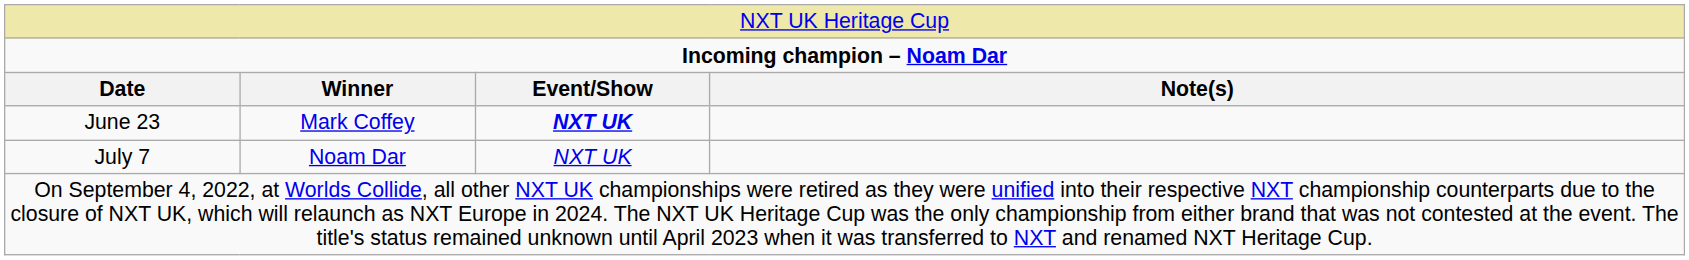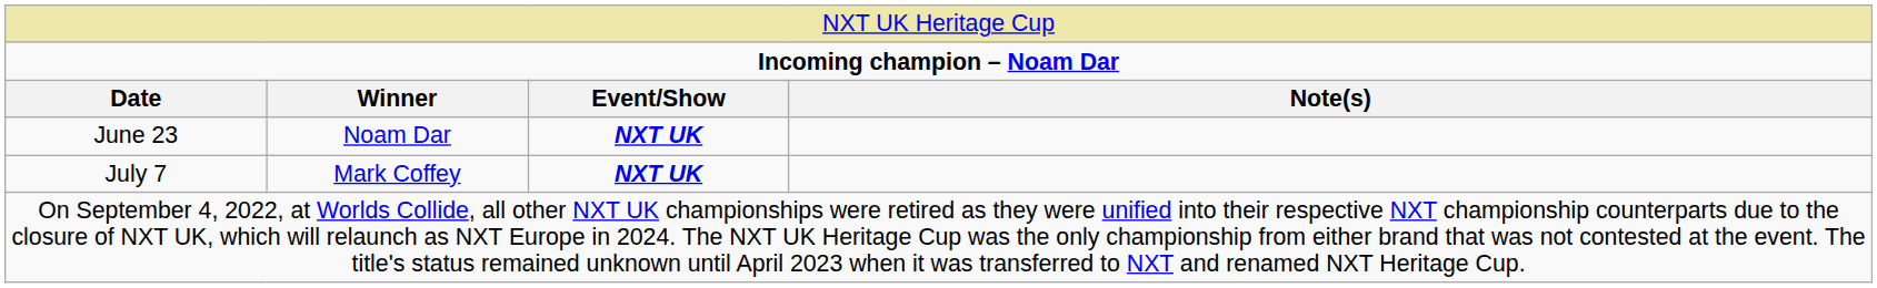June 23 | column 2: Mark Coffey -> Noam Dar
July 7 | column 2: Noam Dar -> Mark Coffey
July 7 | column 3: normal -> bold
